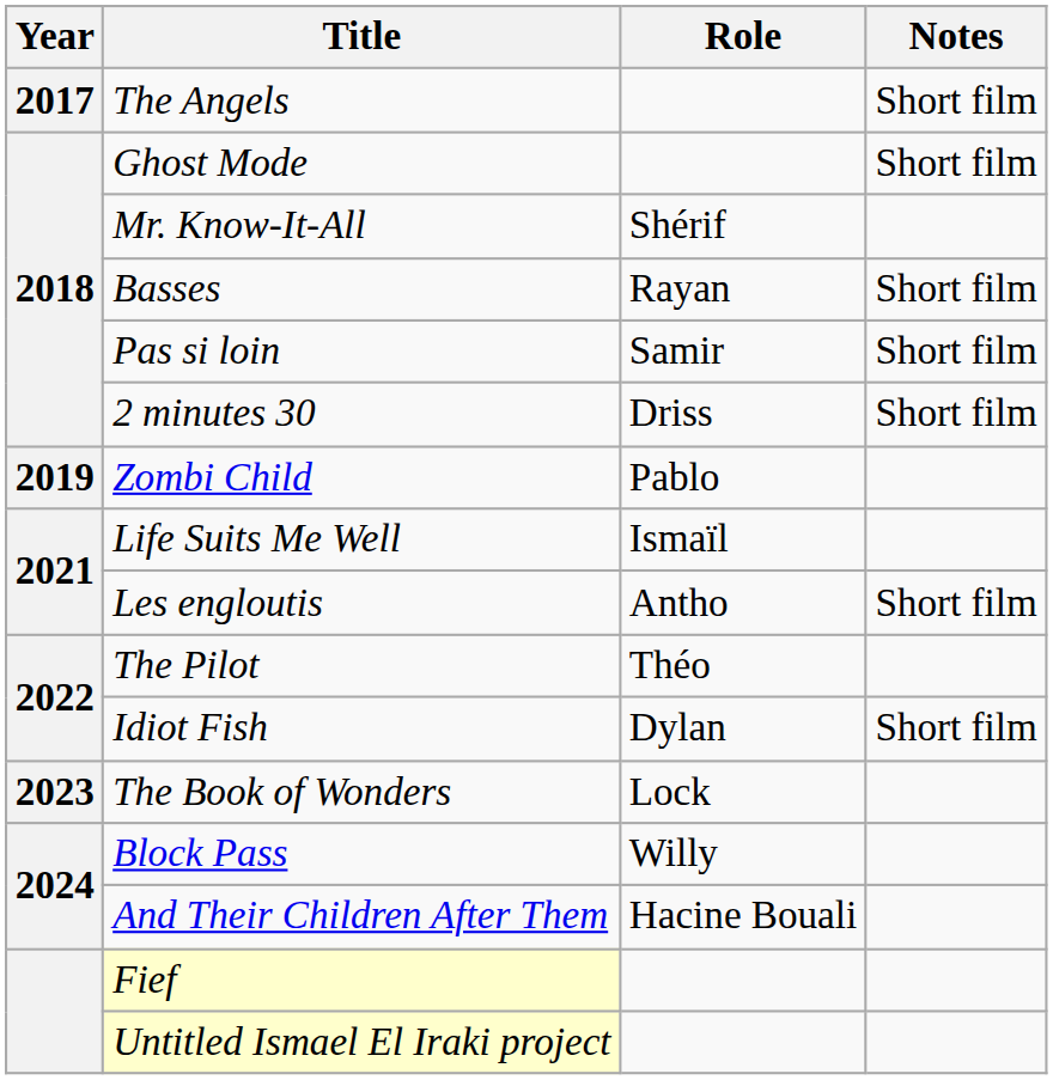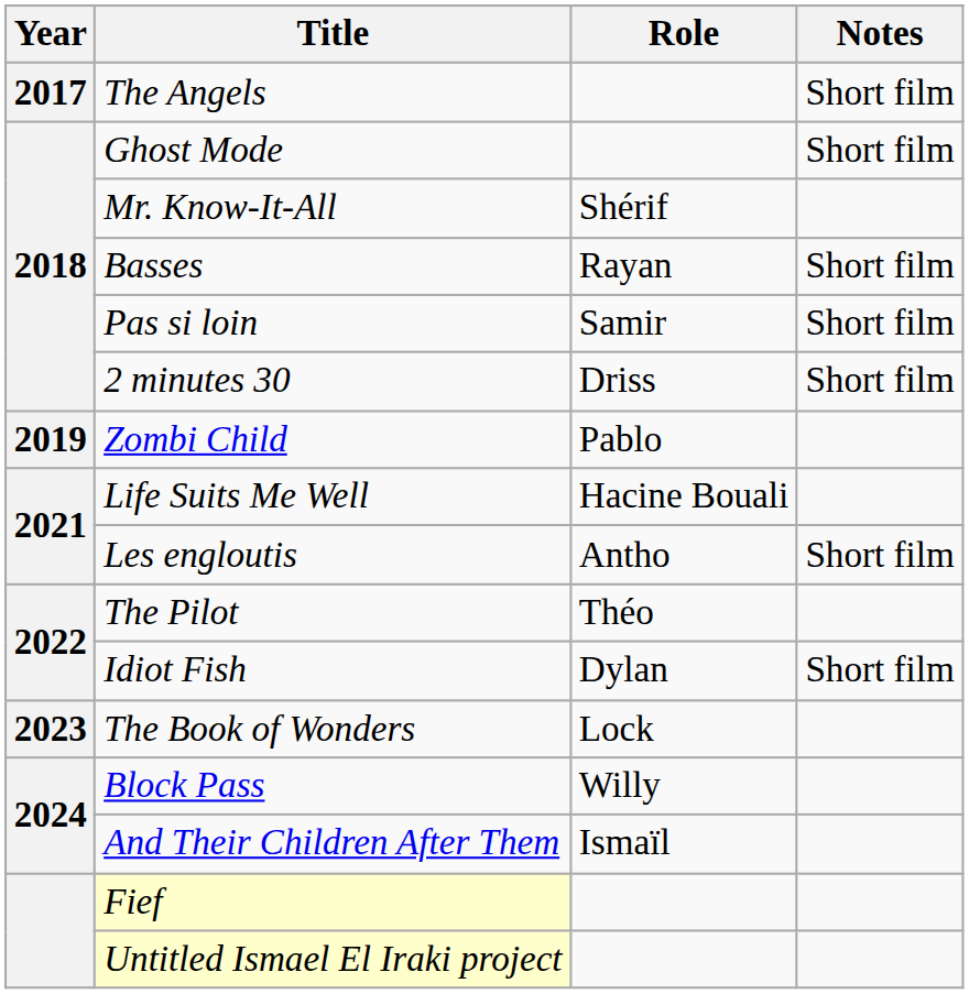Life Suits Me Well | Role: Ismaïl -> Hacine Bouali
And Their Children After Them | Role: Hacine Bouali -> Ismaïl
